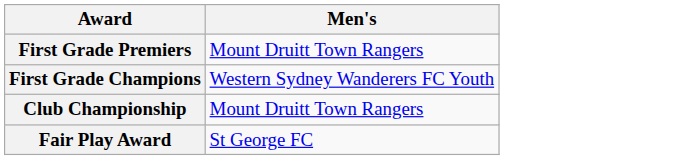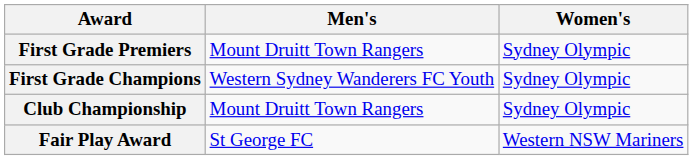+ column: Women's | Sydney Olympic | Sydney Olympic | Sydney Olympic | Western NSW Mariners
